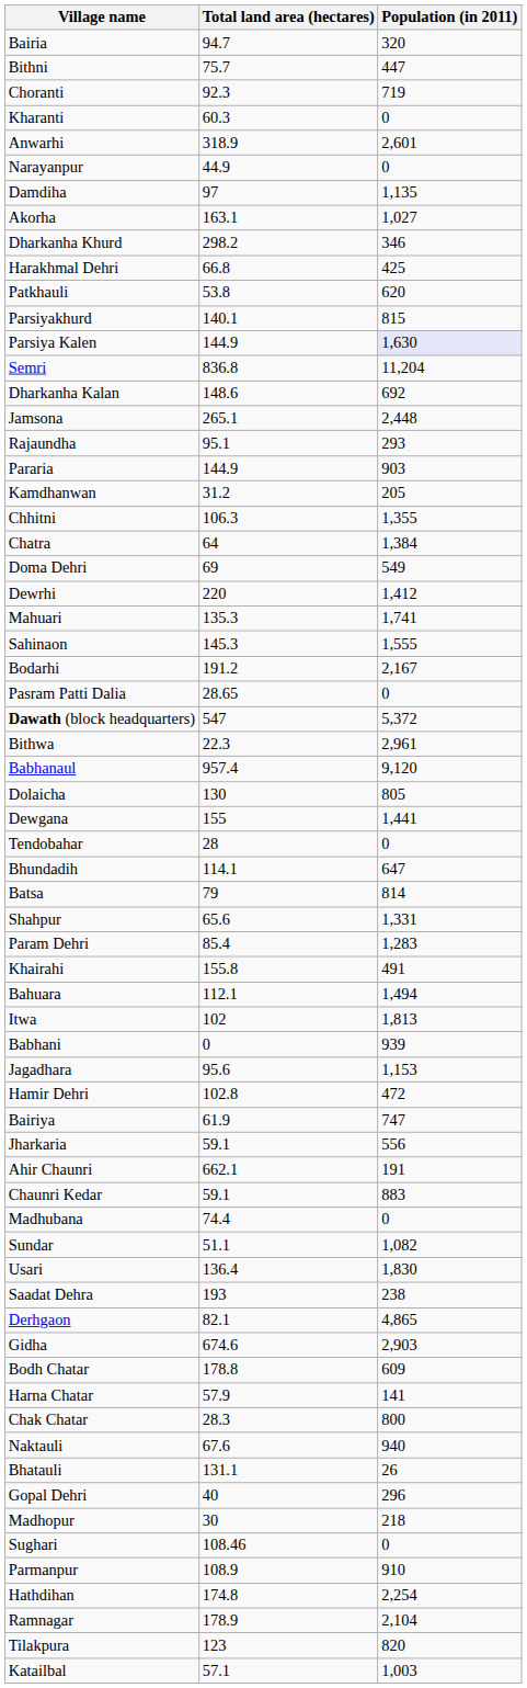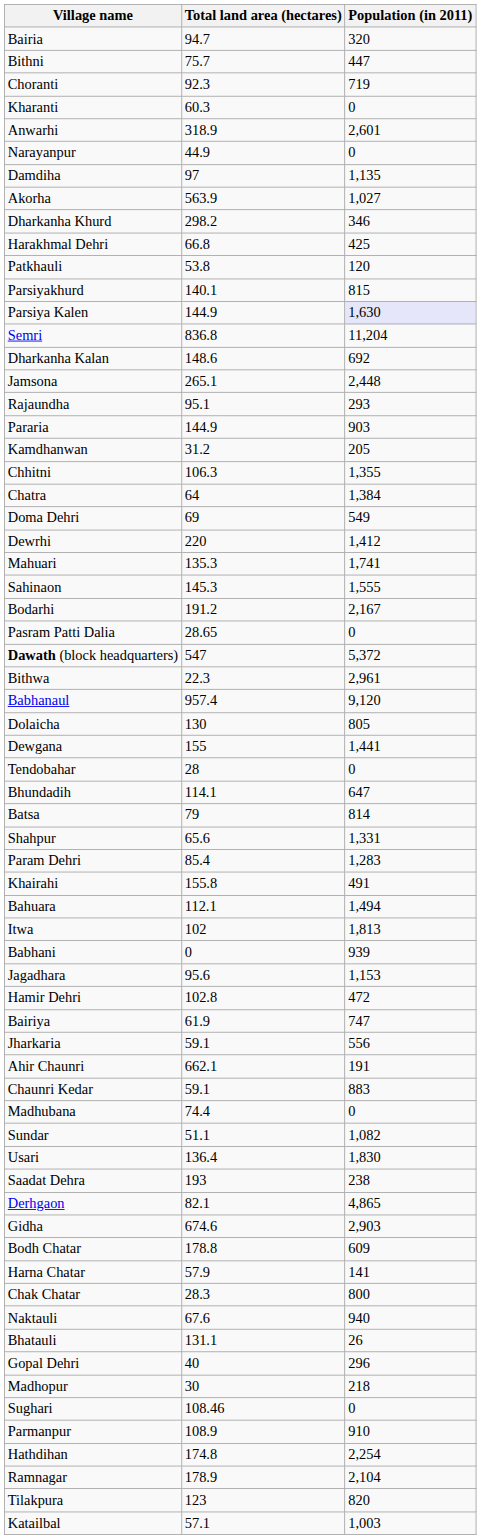Akorha | Total land area (hectares): 163.1 -> 563.9
Patkhauli | Population (in 2011): 620 -> 120
